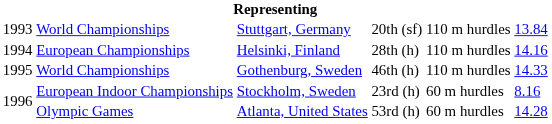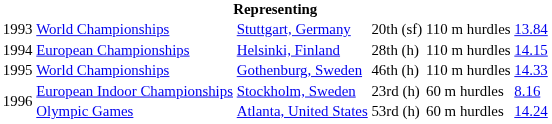Helsinki, Finland | column 6: 14.16 -> 14.15
Atlanta, United States | column 6: 14.28 -> 14.24
